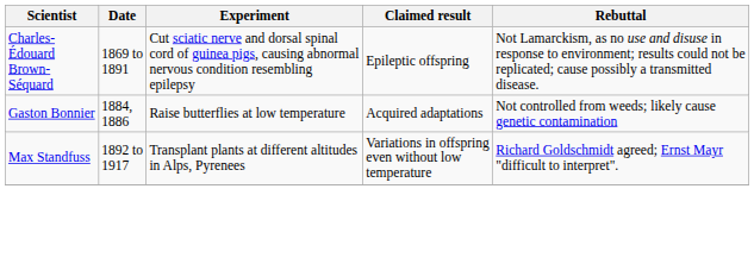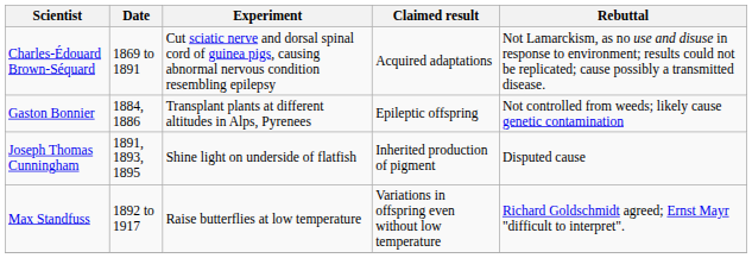Charles-Édouard Brown-Séquard | Claimed result: Epileptic offspring -> Acquired adaptations
Gaston Bonnier | Experiment: Raise butterflies at low temperature -> Transplant plants at different altitudes in Alps, Pyrenees
Gaston Bonnier | Claimed result: Acquired adaptations -> Epileptic offspring
+ row: Joseph Thomas Cunningham | 1891, 1893, 1895 | Shine light on underside of flatfish | Inherited production of pigment | Disputed cause
Max Standfuss | Experiment: Transplant plants at different altitudes in Alps, Pyrenees -> Raise butterflies at low temperature
